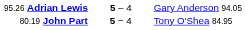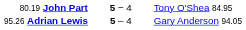rows swapped: 95.26 Adrian Lewis <-> 80.19 John Part
